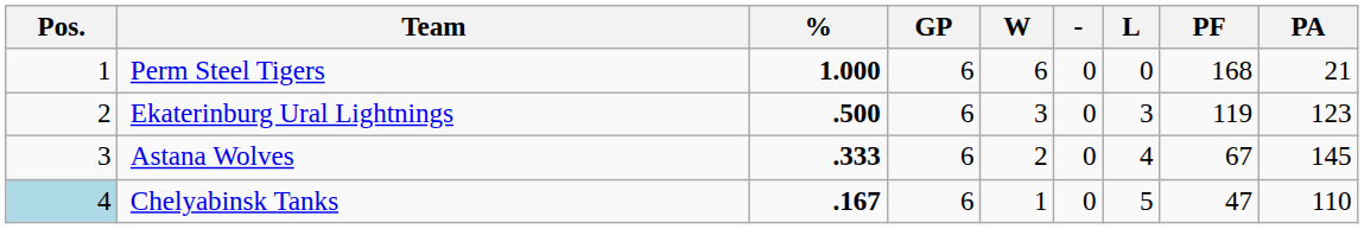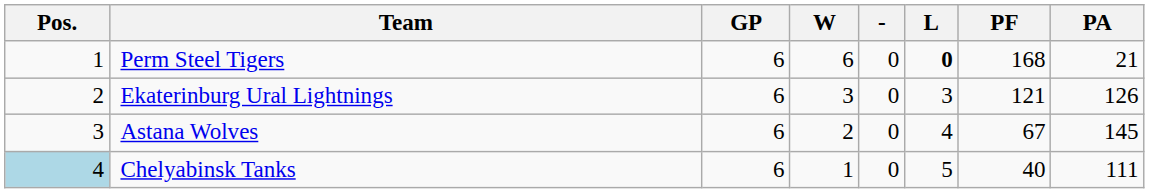- column: % | 1.000 | .500 | .333 | .167
Perm Steel Tigers | L: normal -> bold
Ekaterinburg Ural Lightnings | PF: 119 -> 121
Ekaterinburg Ural Lightnings | PA: 123 -> 126
Chelyabinsk Tanks | PF: 47 -> 40
Chelyabinsk Tanks | PA: 110 -> 111
